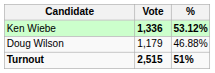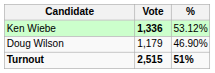Ken Wiebe | %: bold -> normal
Doug Wilson | %: 46.88% -> 46.90%
